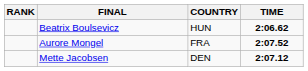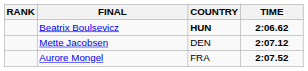Beatrix Boulsevicz | COUNTRY: normal -> bold
rows swapped: Mette Jacobsen <-> Aurore Mongel
